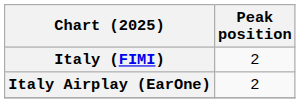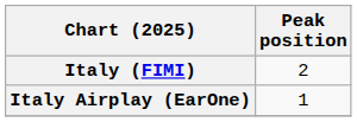Italy Airplay (EarOne) | Peak position: 2 -> 1
